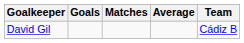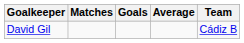columns swapped: Goals <-> Matches
